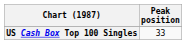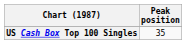US Cash Box Top 100 Singles | Peak position: 33 -> 35
